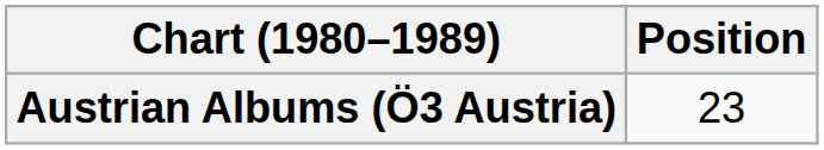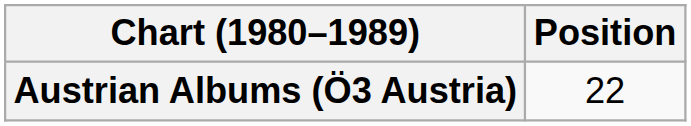Austrian Albums (Ö3 Austria) | Position: 23 -> 22
